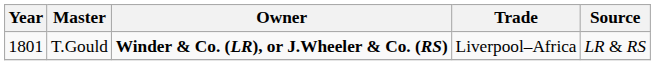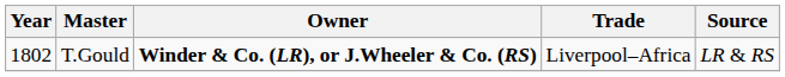T.Gould | Year: 1801 -> 1802
